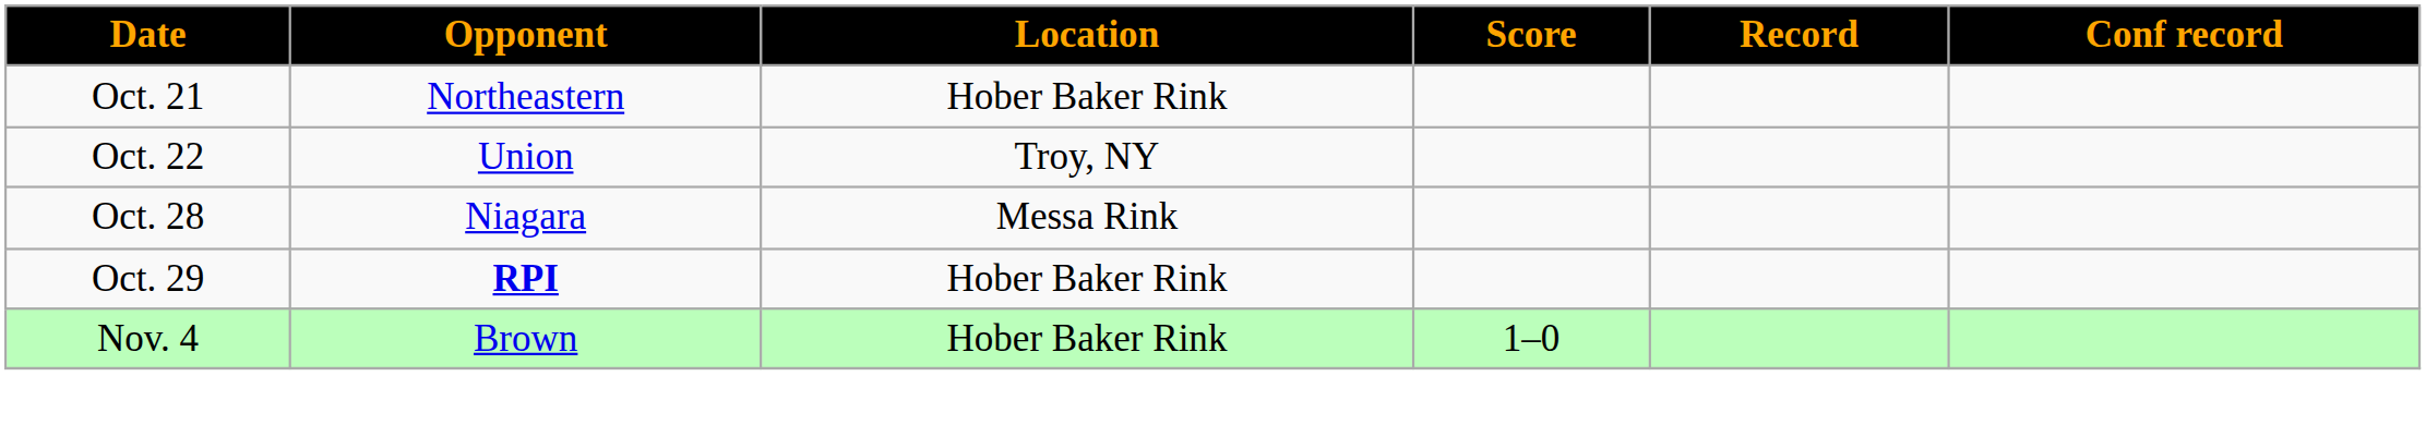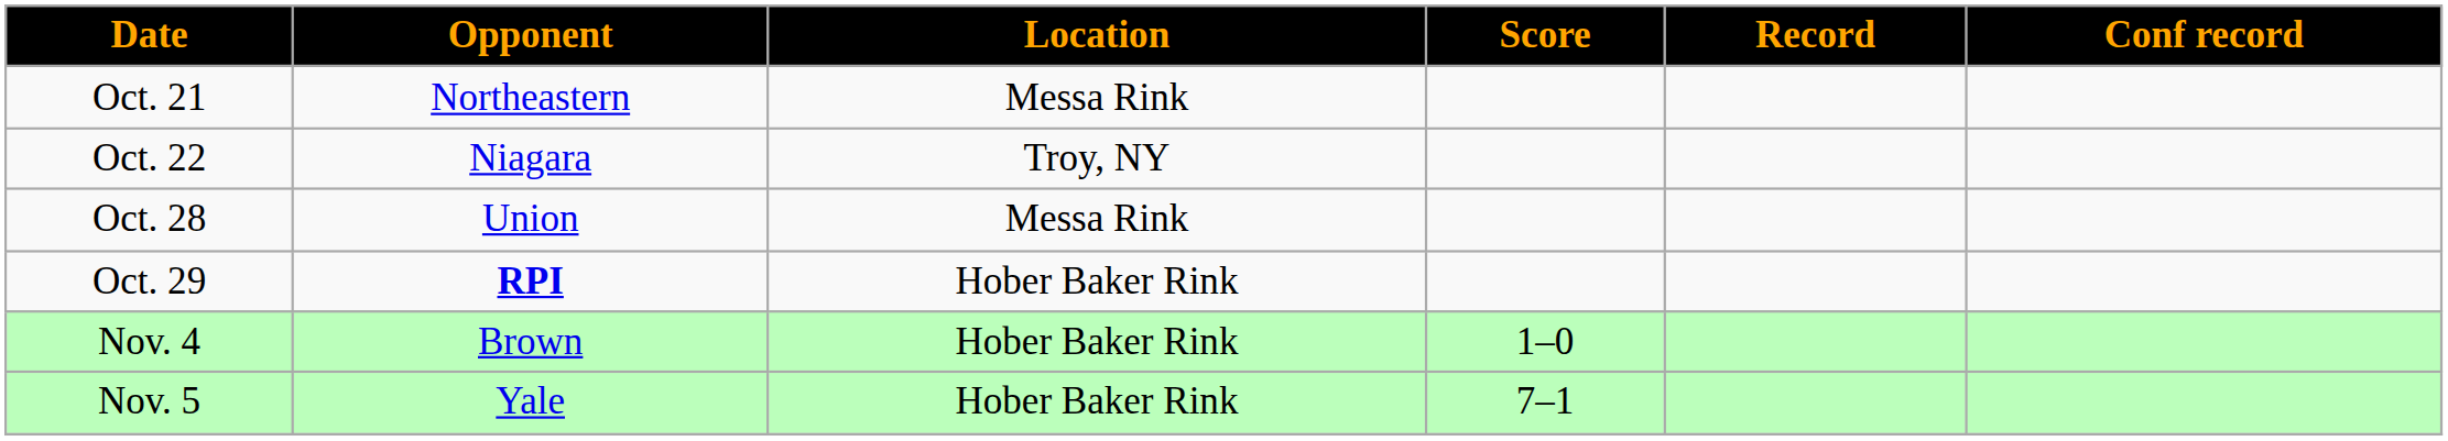Oct. 21 | Location: Hober Baker Rink -> Messa Rink
Oct. 22 | Opponent: Union -> Niagara
Oct. 28 | Opponent: Niagara -> Union
+ row: Nov. 5 | Yale | Hober Baker Rink | 7–1
